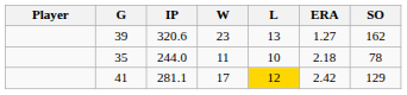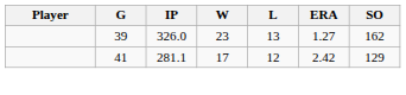39 | IP: 320.6 -> 326.0
- row: 35 | 244.0 | 11 | 10 | 2.18 | 78
41 | L: gold background -> no background
